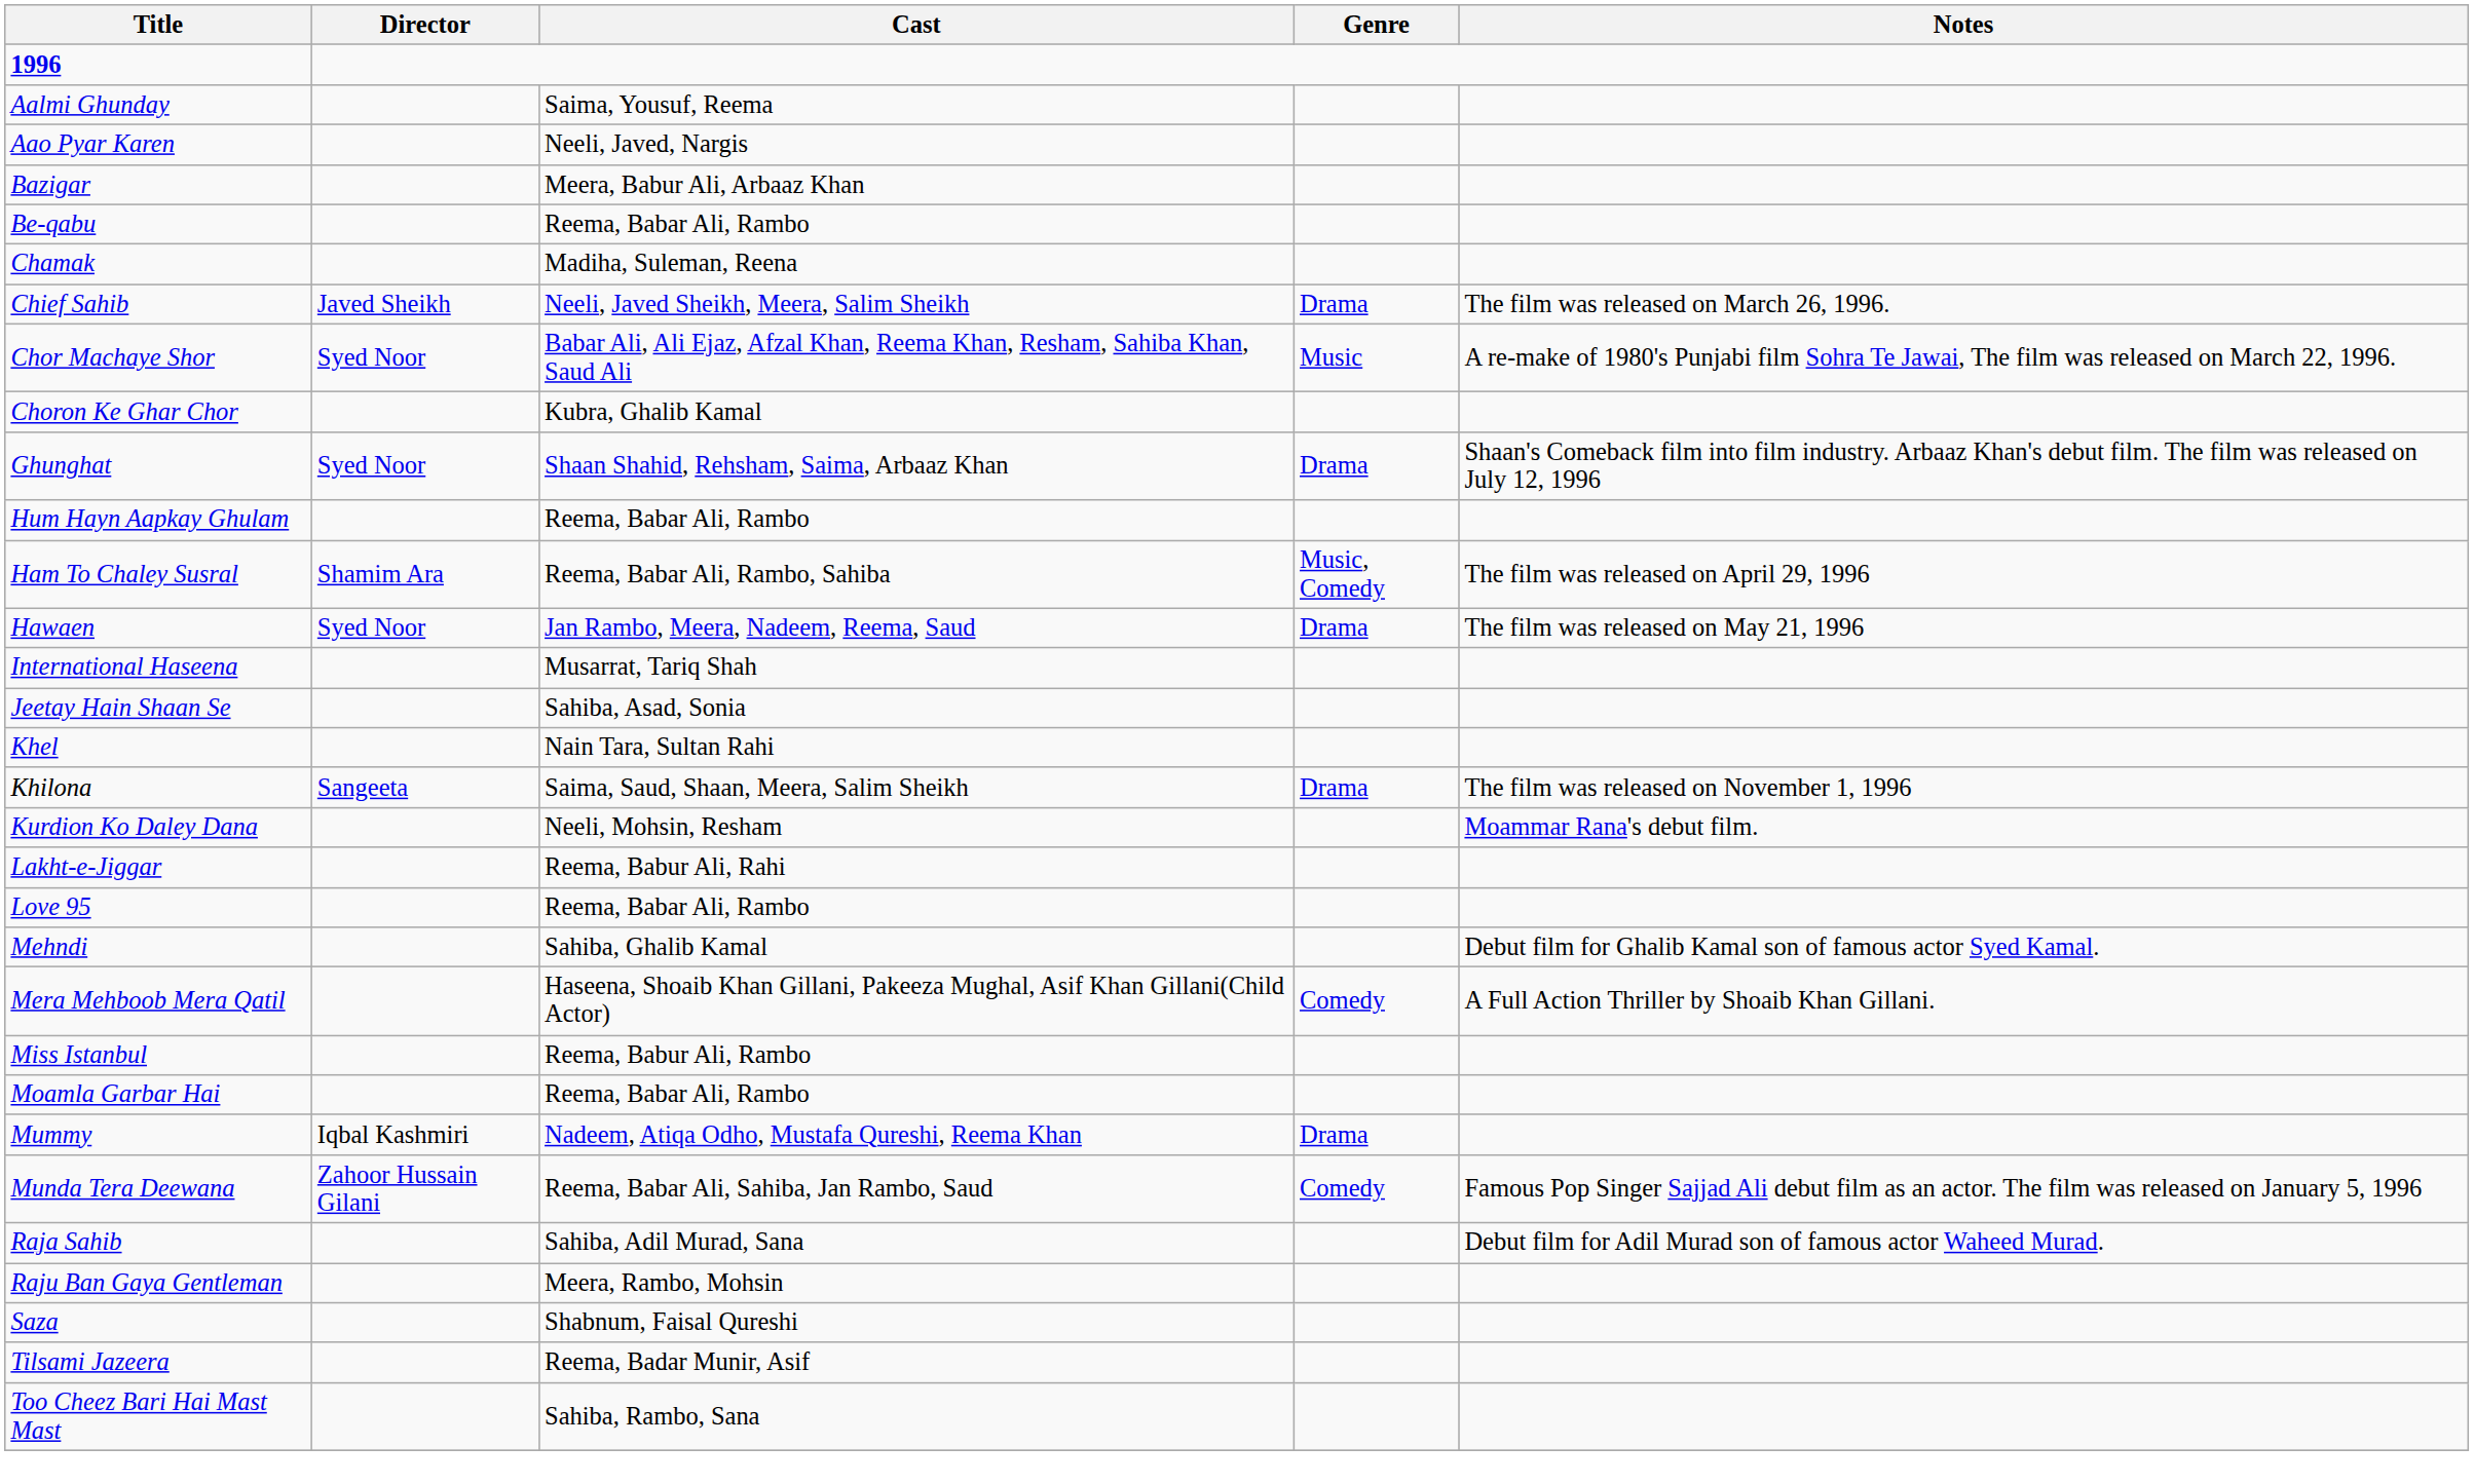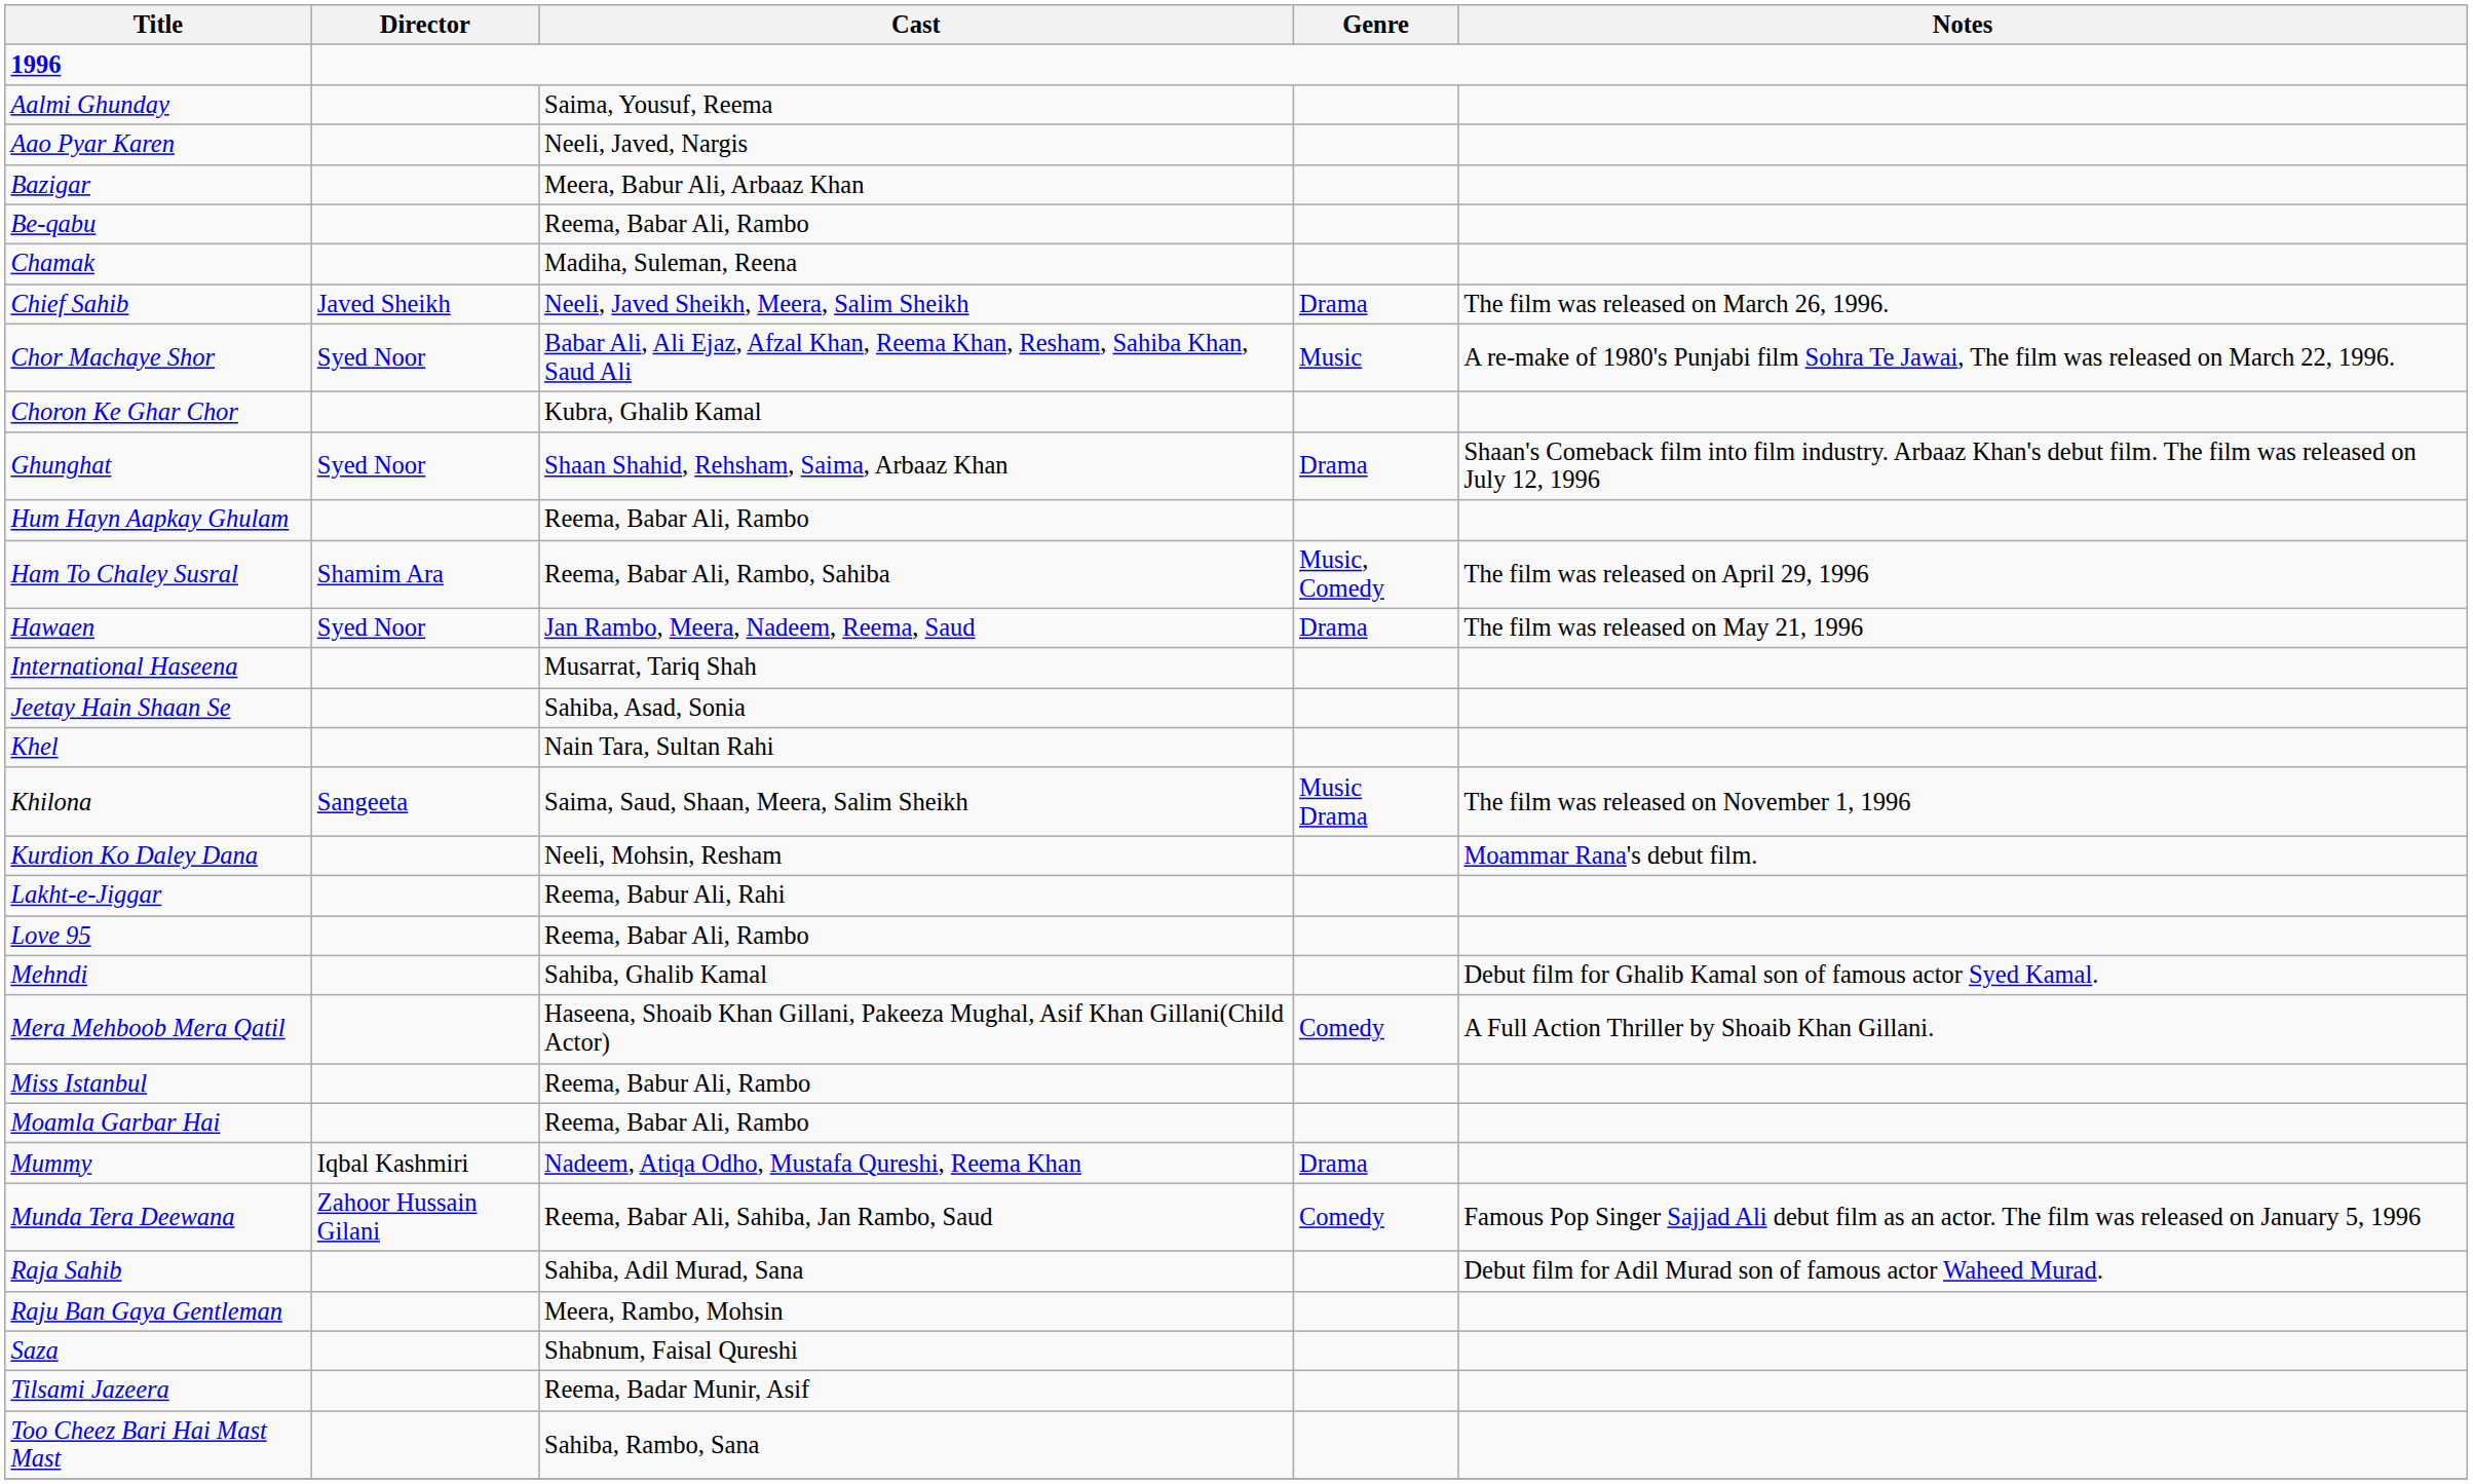Khilona | Genre: Drama -> Music Drama
